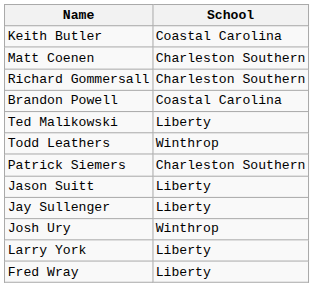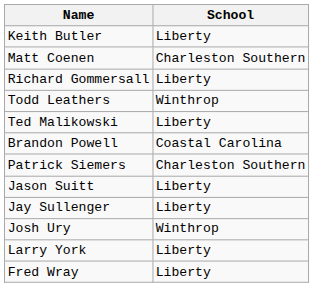Keith Butler | School: Coastal Carolina -> Liberty
Richard Gommersall | School: Charleston Southern -> Liberty
rows swapped: Todd Leathers <-> Brandon Powell
